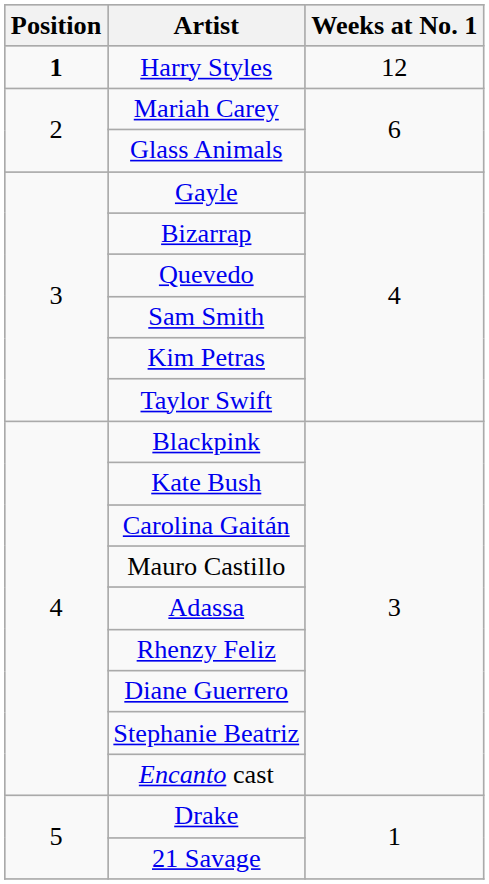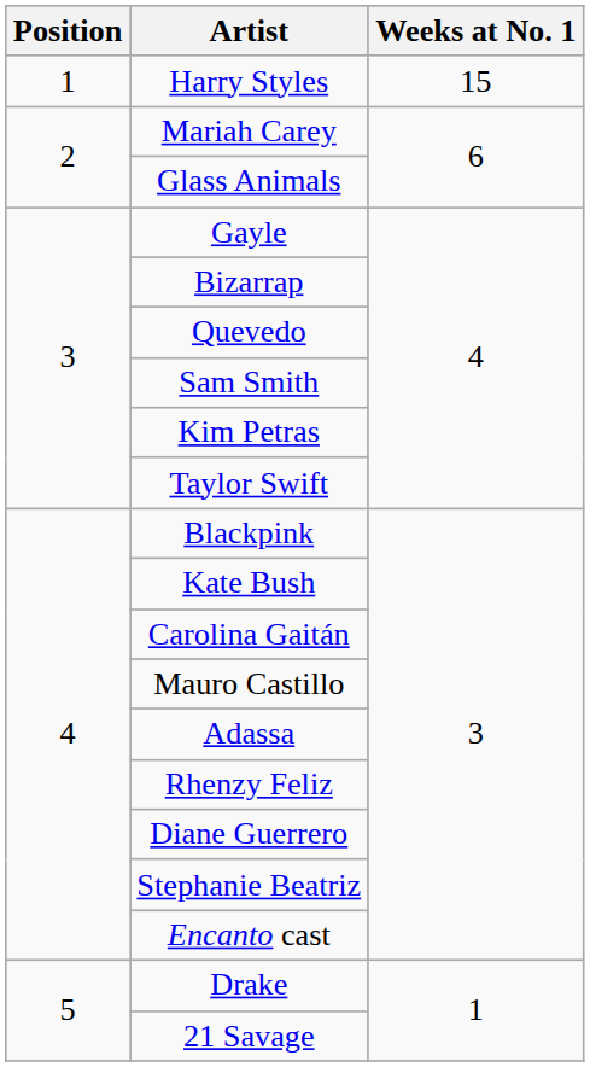Harry Styles | Position: bold -> normal
Harry Styles | Weeks at No. 1: 12 -> 15
